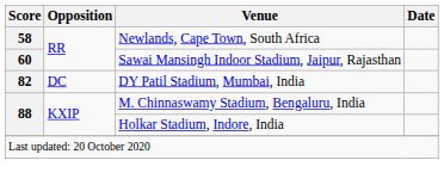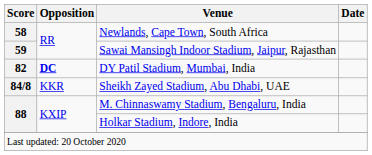Sawai Mansingh Indoor Stadium, Jaipur, Rajasthan | Score: 60 -> 59
DY Patil Stadium, Mumbai, India | Opposition: normal -> bold
+ row: 84/8 | KKR | Sheikh Zayed Stadium, Abu Dhabi, UAE
